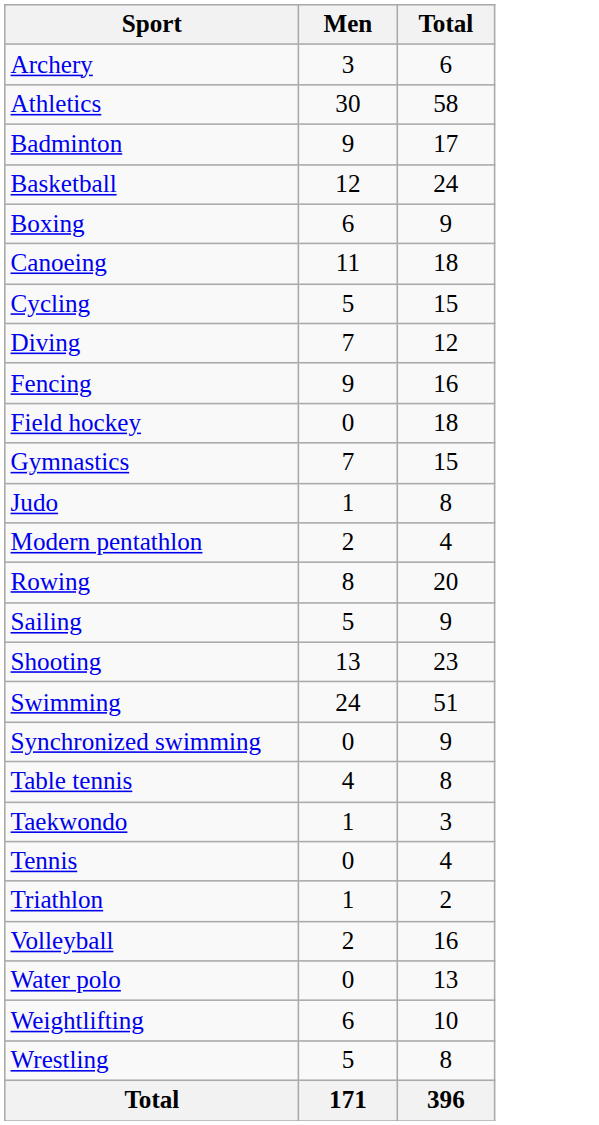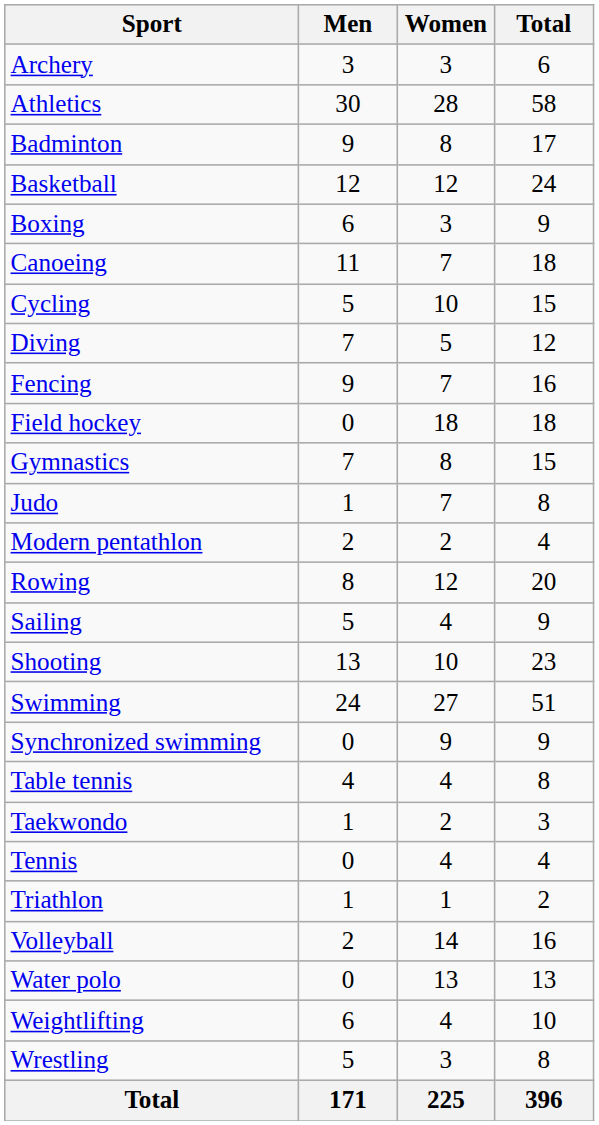+ column: Women | 3 | 28 | 8 | 12 | 3 | 7 | 10 | 5 | 7 | 18 | 8 | 7 | 2 | 12 | 4 | 10 | 27 | 9 | 4 | 2 | 4 | 1 | 14 | 13 | 4 | 3 | 225
